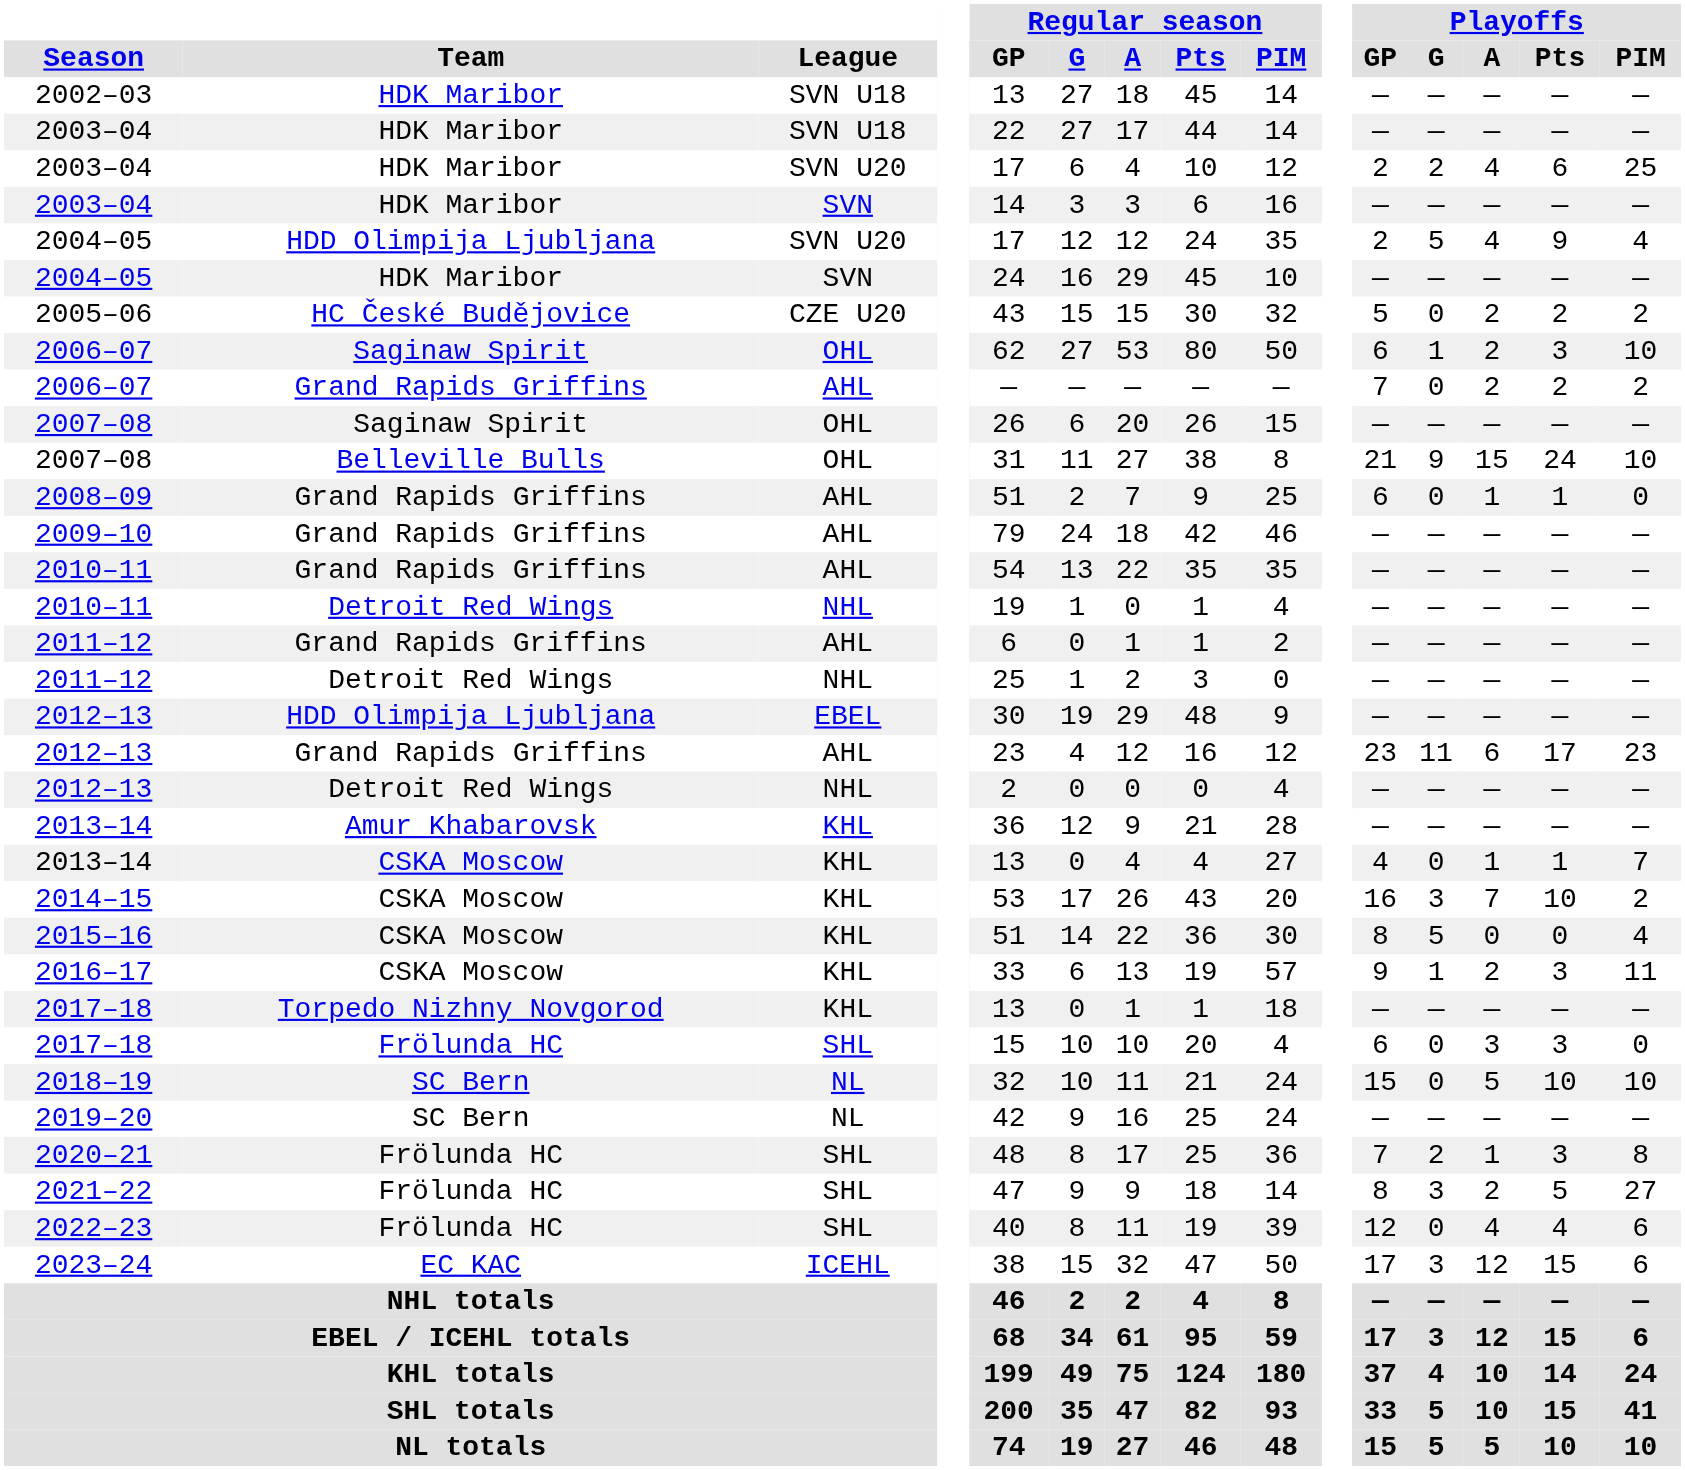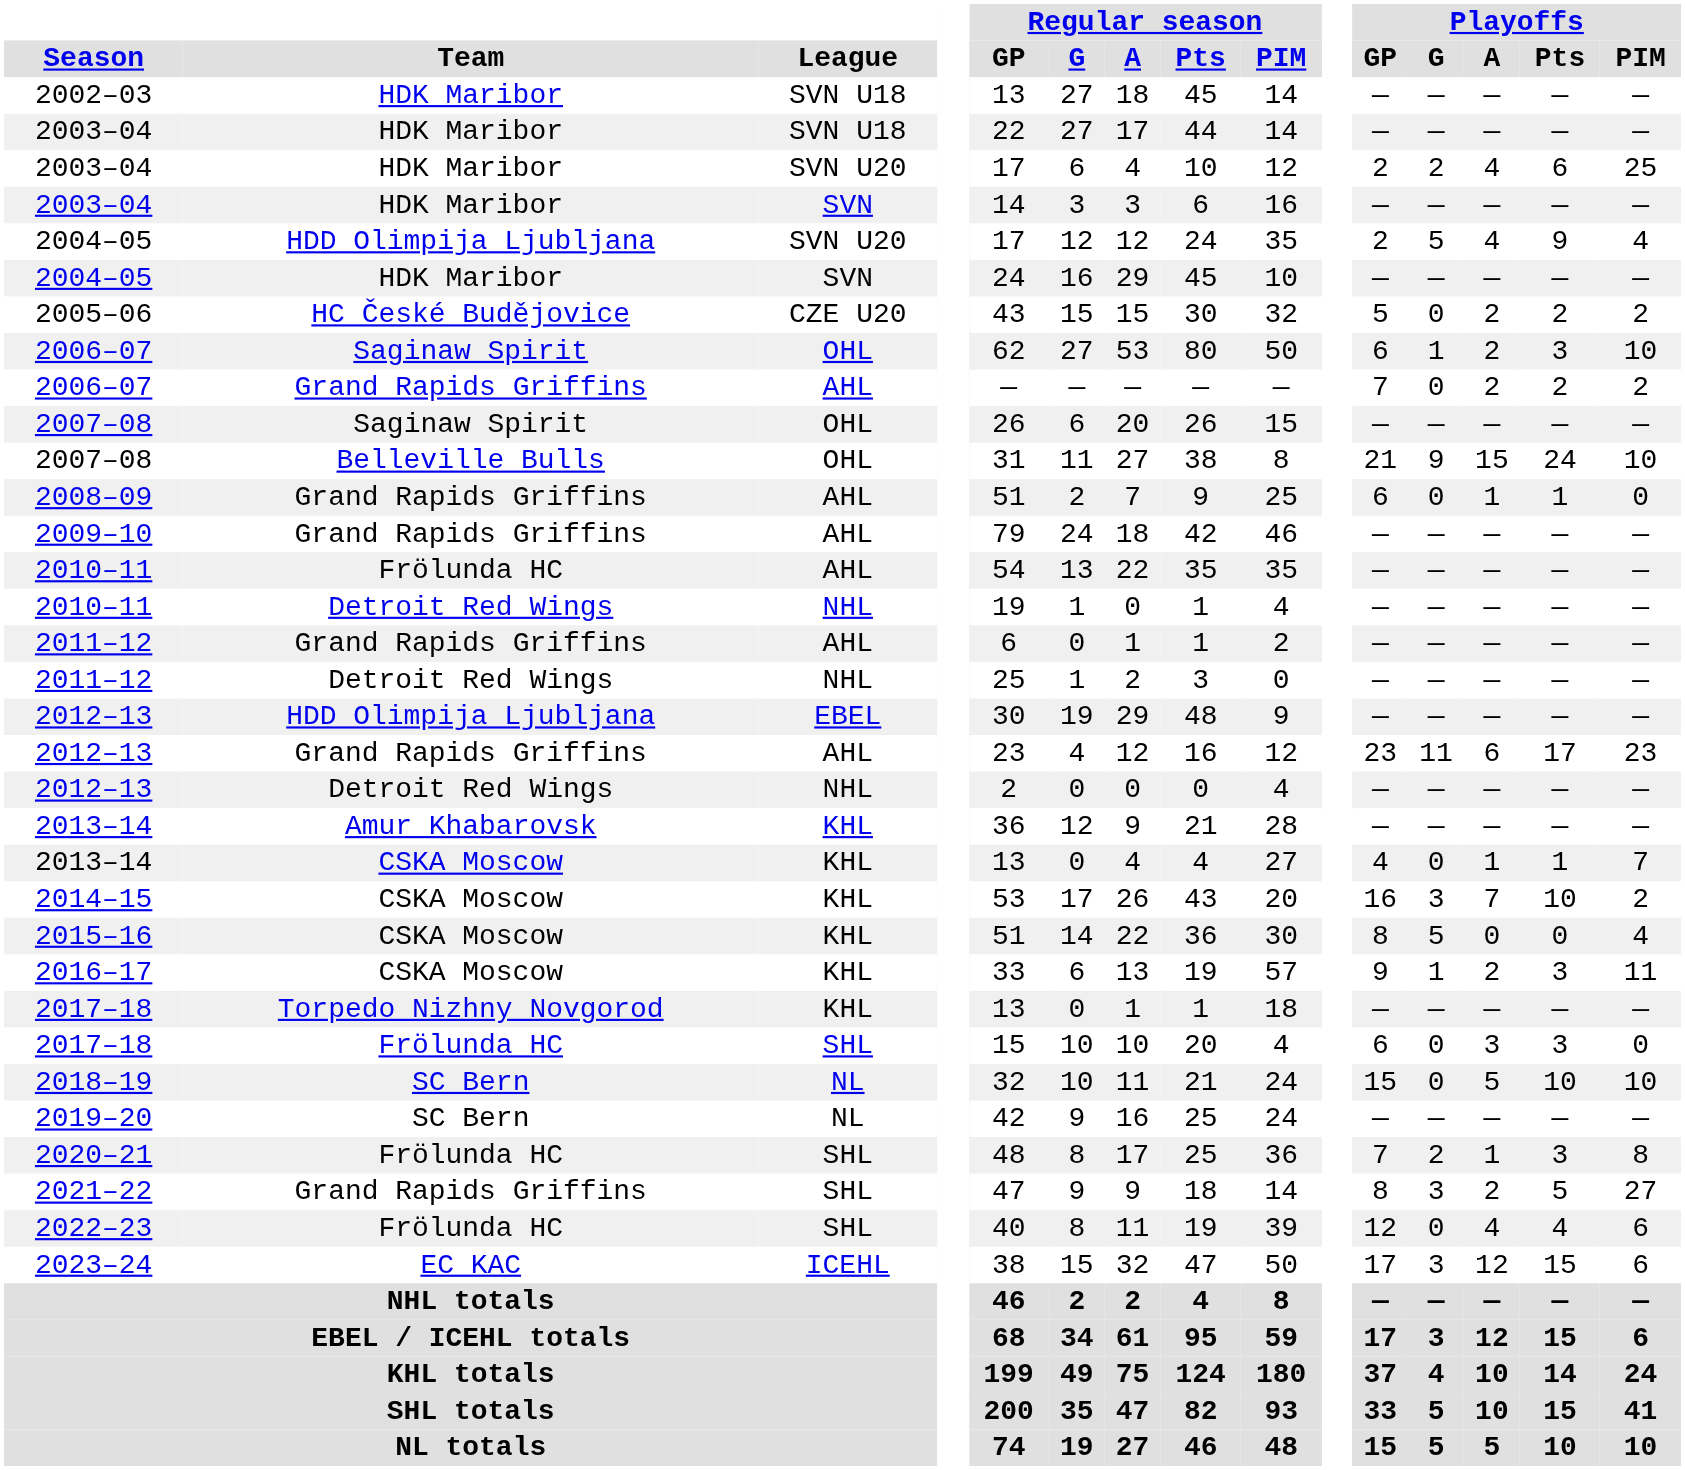2010–11 / AHL | Team: Grand Rapids Griffins -> Frölunda HC
2021–22 | Team: Frölunda HC -> Grand Rapids Griffins
